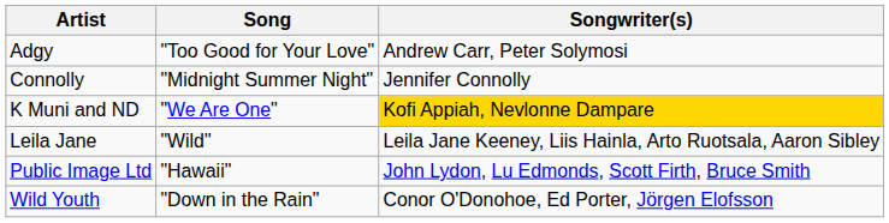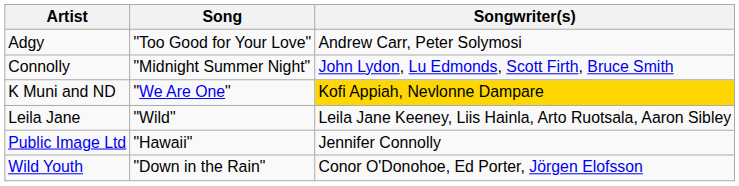Connolly | Songwriter(s): Jennifer Connolly -> John Lydon, Lu Edmonds, Scott Firth, Bruce Smith
Public Image Ltd | Songwriter(s): John Lydon, Lu Edmonds, Scott Firth, Bruce Smith -> Jennifer Connolly
